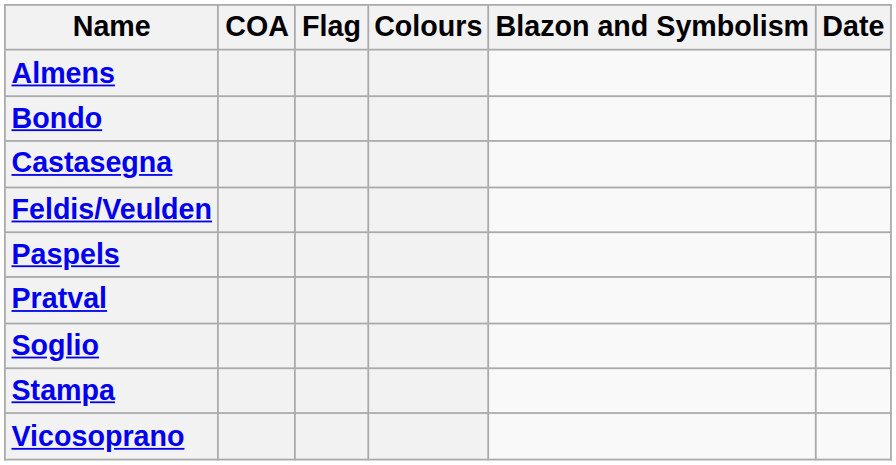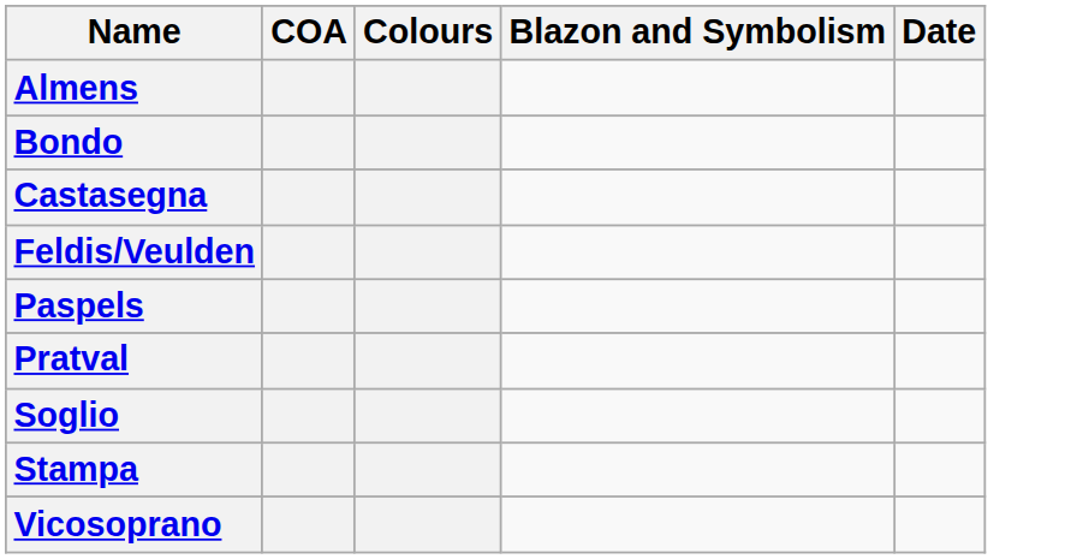- column: Flag
